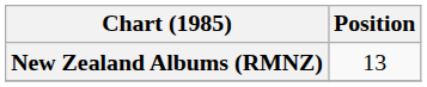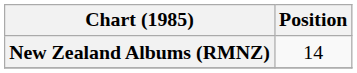New Zealand Albums (RMNZ) | Position: 13 -> 14
